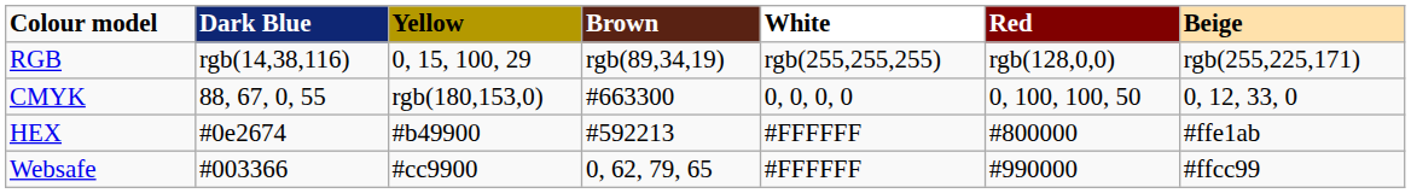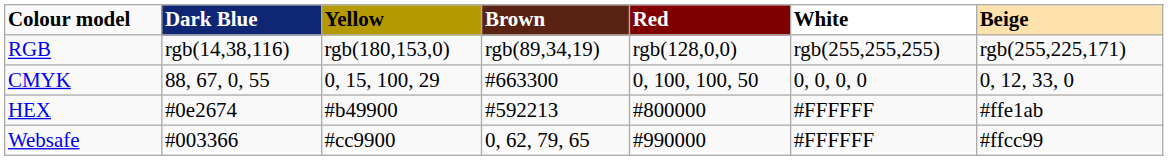columns swapped: White <-> Red
RGB | Yellow: 0, 15, 100, 29 -> rgb(180,153,0)
CMYK | Yellow: rgb(180,153,0) -> 0, 15, 100, 29
